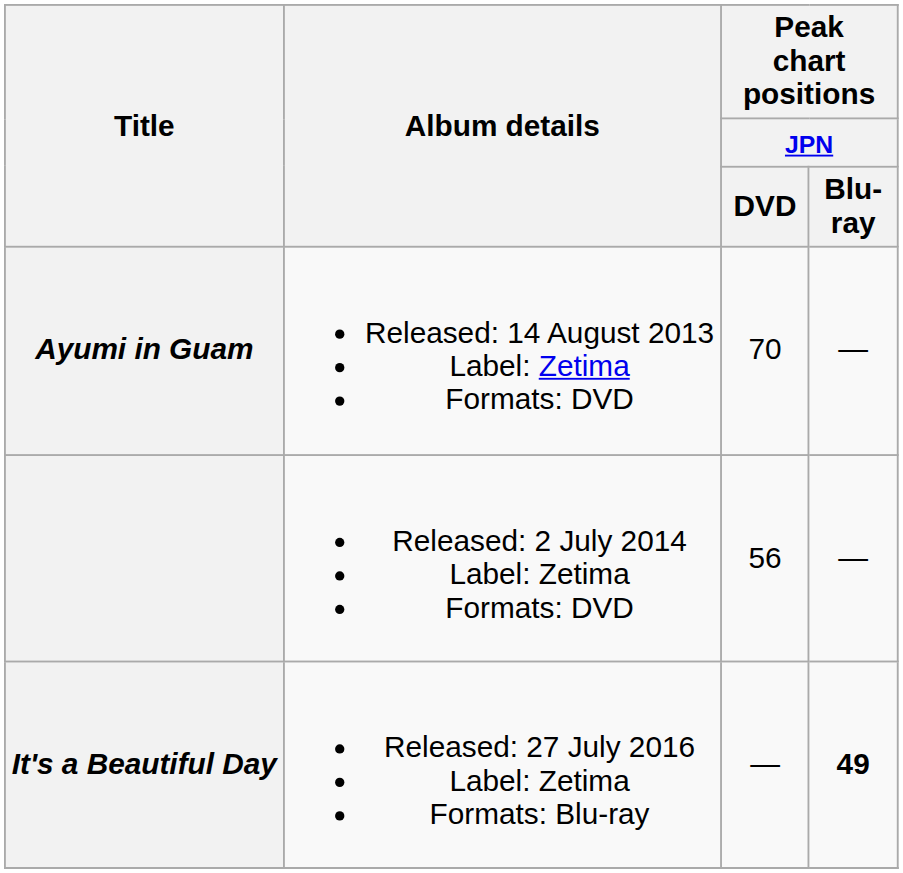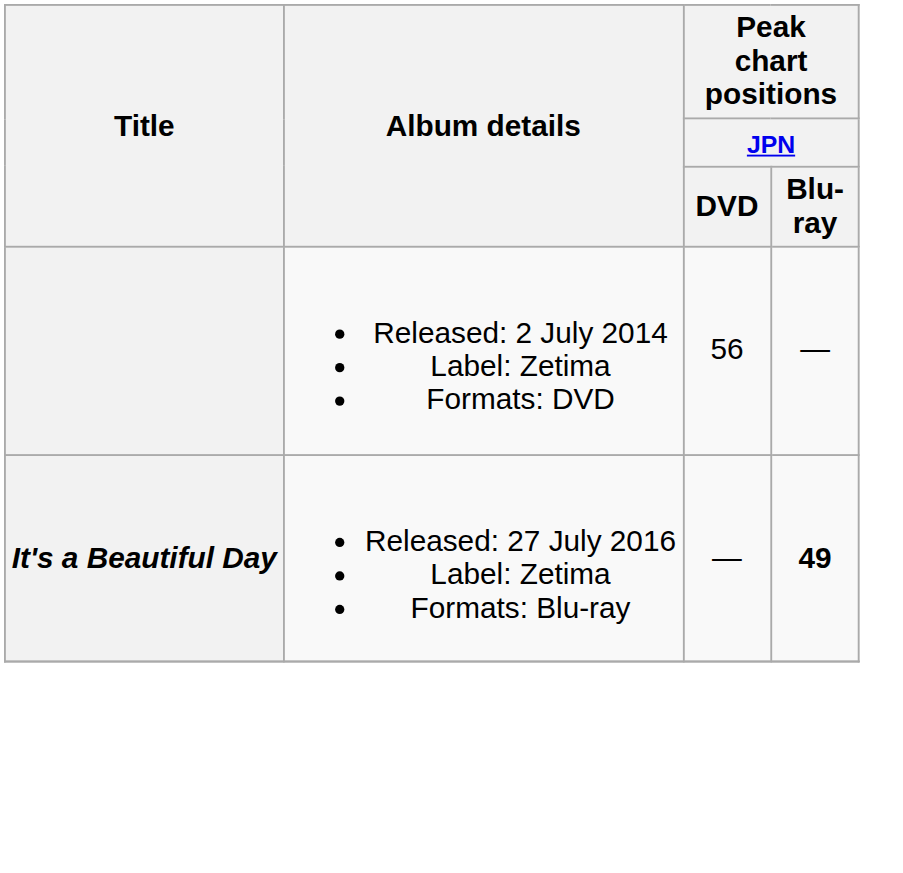- row: Ayumi in Guam | Released: 14 August 2013 Label: Zetima Formats: DVD | 70 | —
